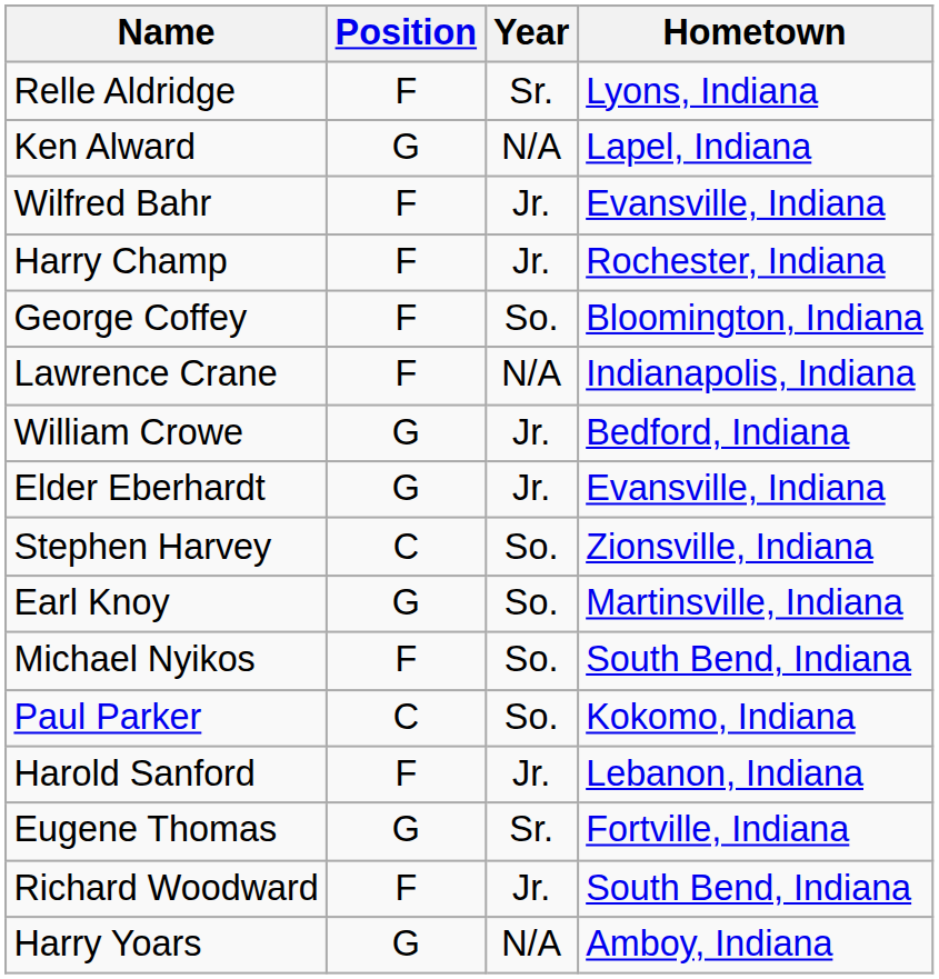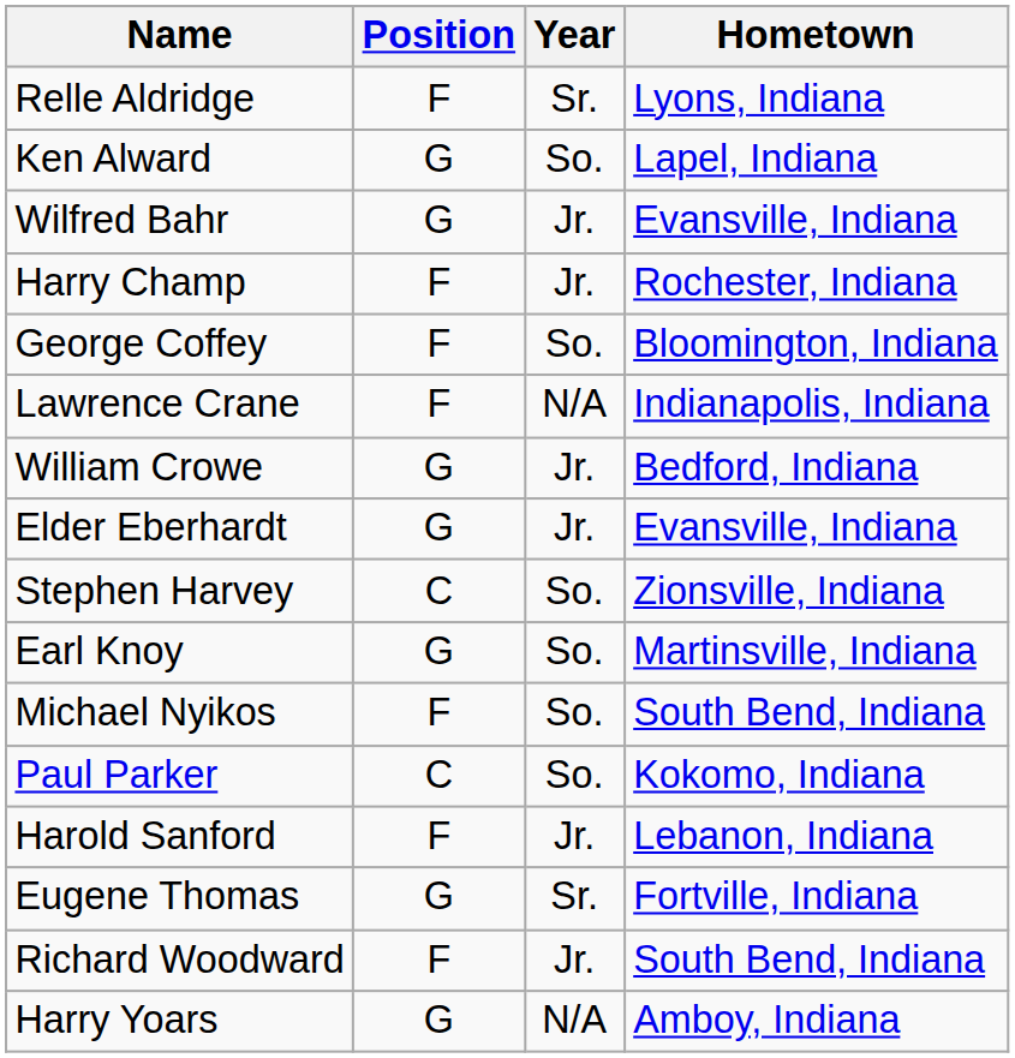Ken Alward | Year: N/A -> So.
Wilfred Bahr | Position: F -> G
